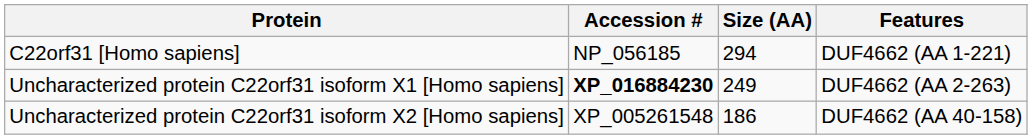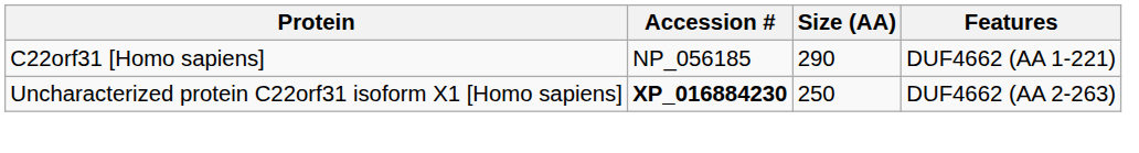C22orf31 [Homo sapiens] | Size (AA): 294 -> 290
Uncharacterized protein C22orf31 isoform X1 [Homo sapiens] | Size (AA): 249 -> 250
- row: Uncharacterized protein C22orf31 isoform X2 [Homo sapiens] | XP_005261548 | 186 | DUF4662 (AA 40-158)
